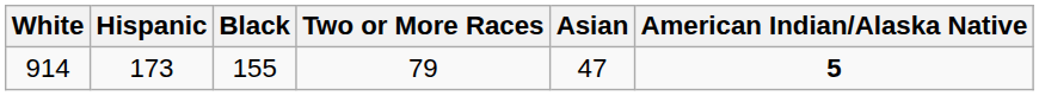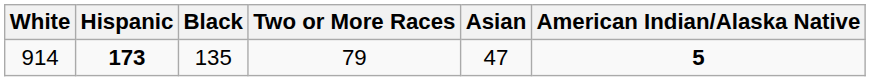914 | Hispanic: normal -> bold
914 | Black: 155 -> 135
